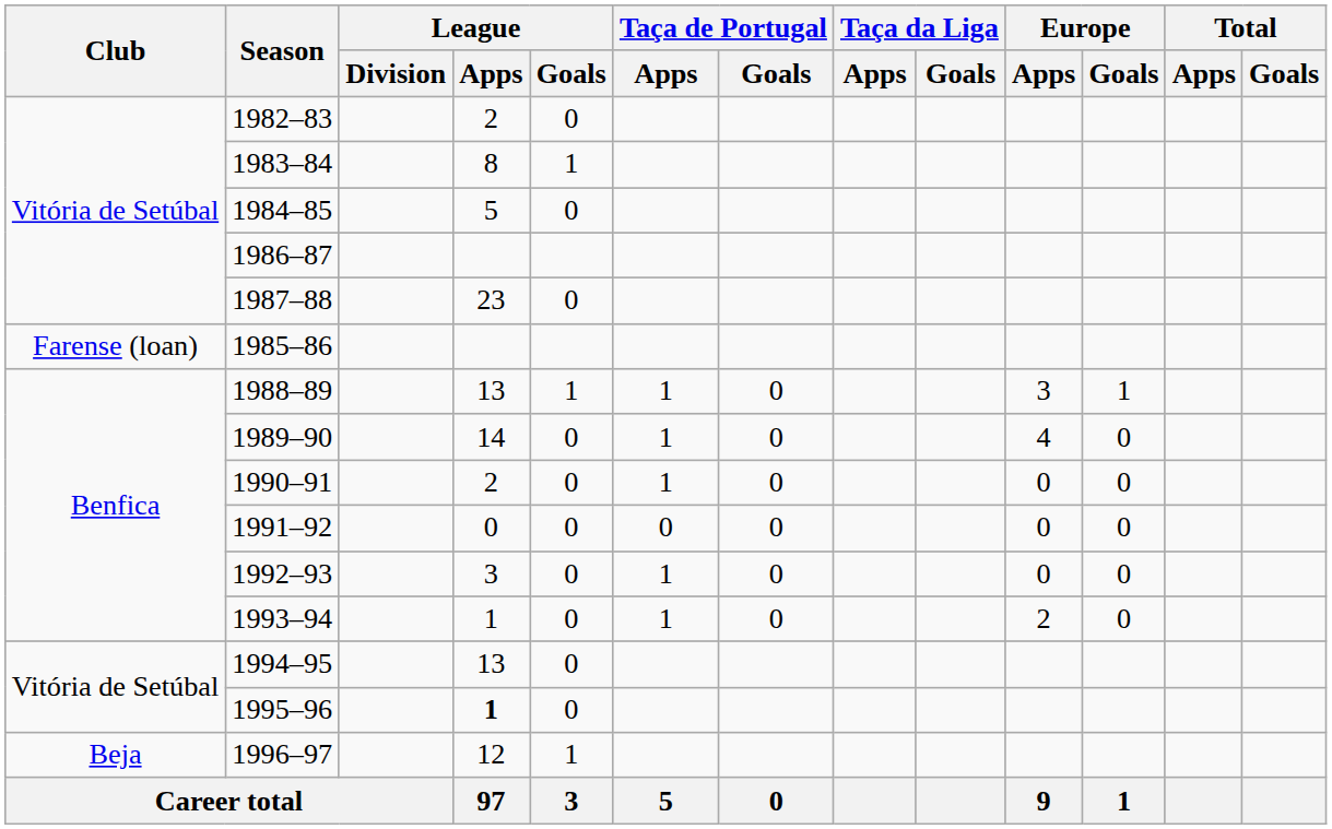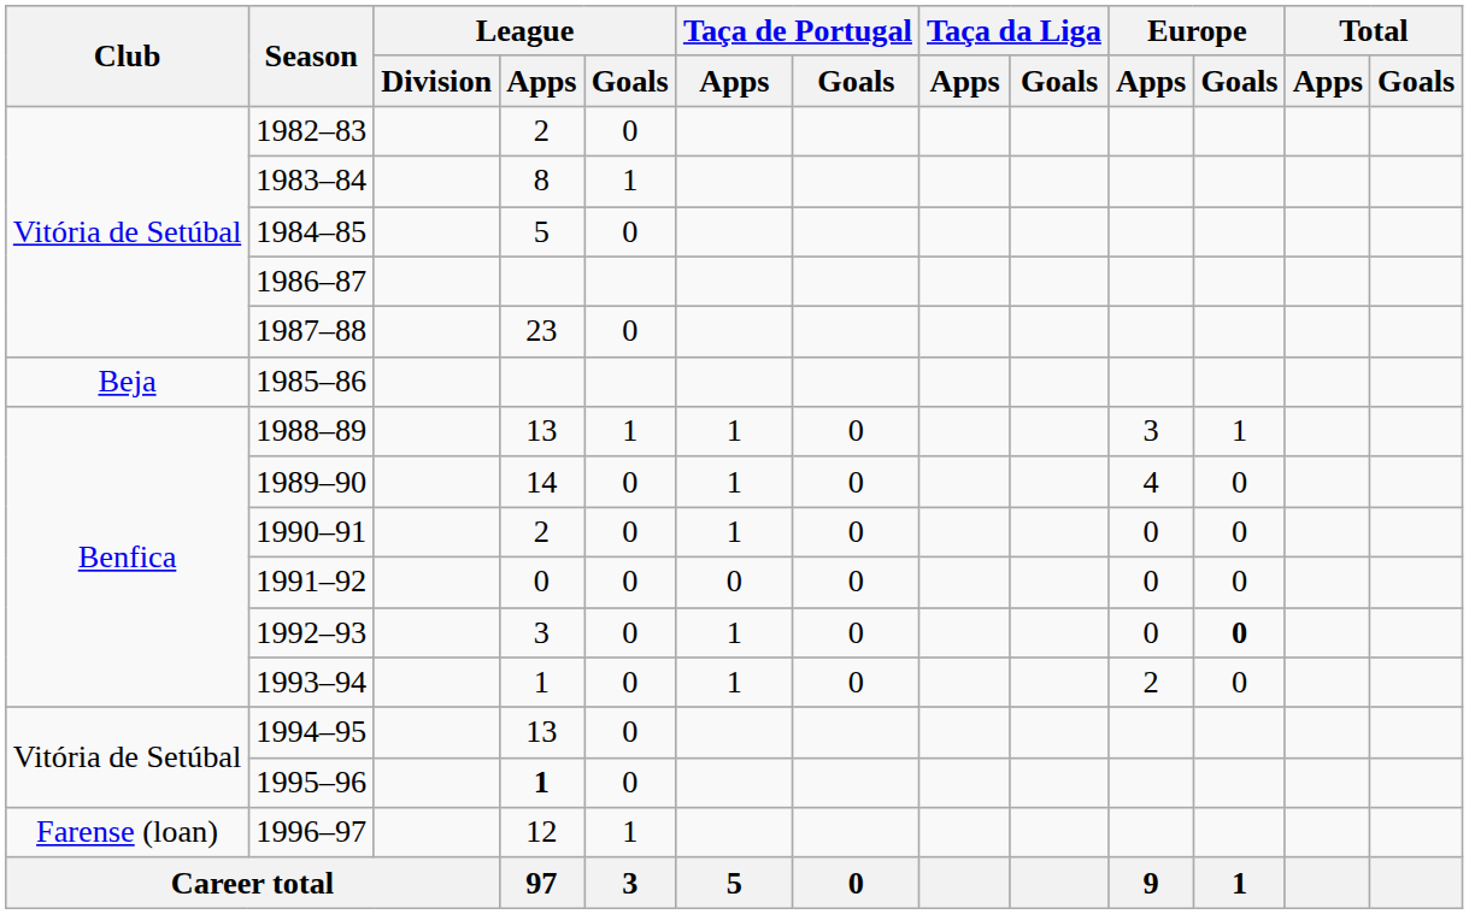1985–86 | Club: Farense (loan) -> Beja
1992–93 | Europe / Goals: normal -> bold
1996–97 | Club: Beja -> Farense (loan)
